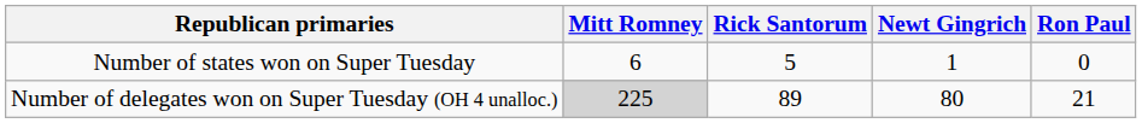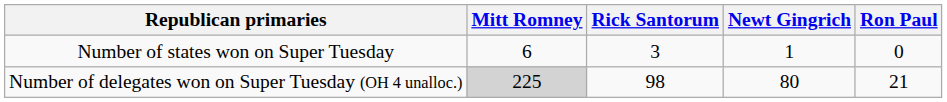Number of states won on Super Tuesday | Rick Santorum: 5 -> 3
Number of delegates won on Super Tuesday (OH 4 unalloc.) | Rick Santorum: 89 -> 98
